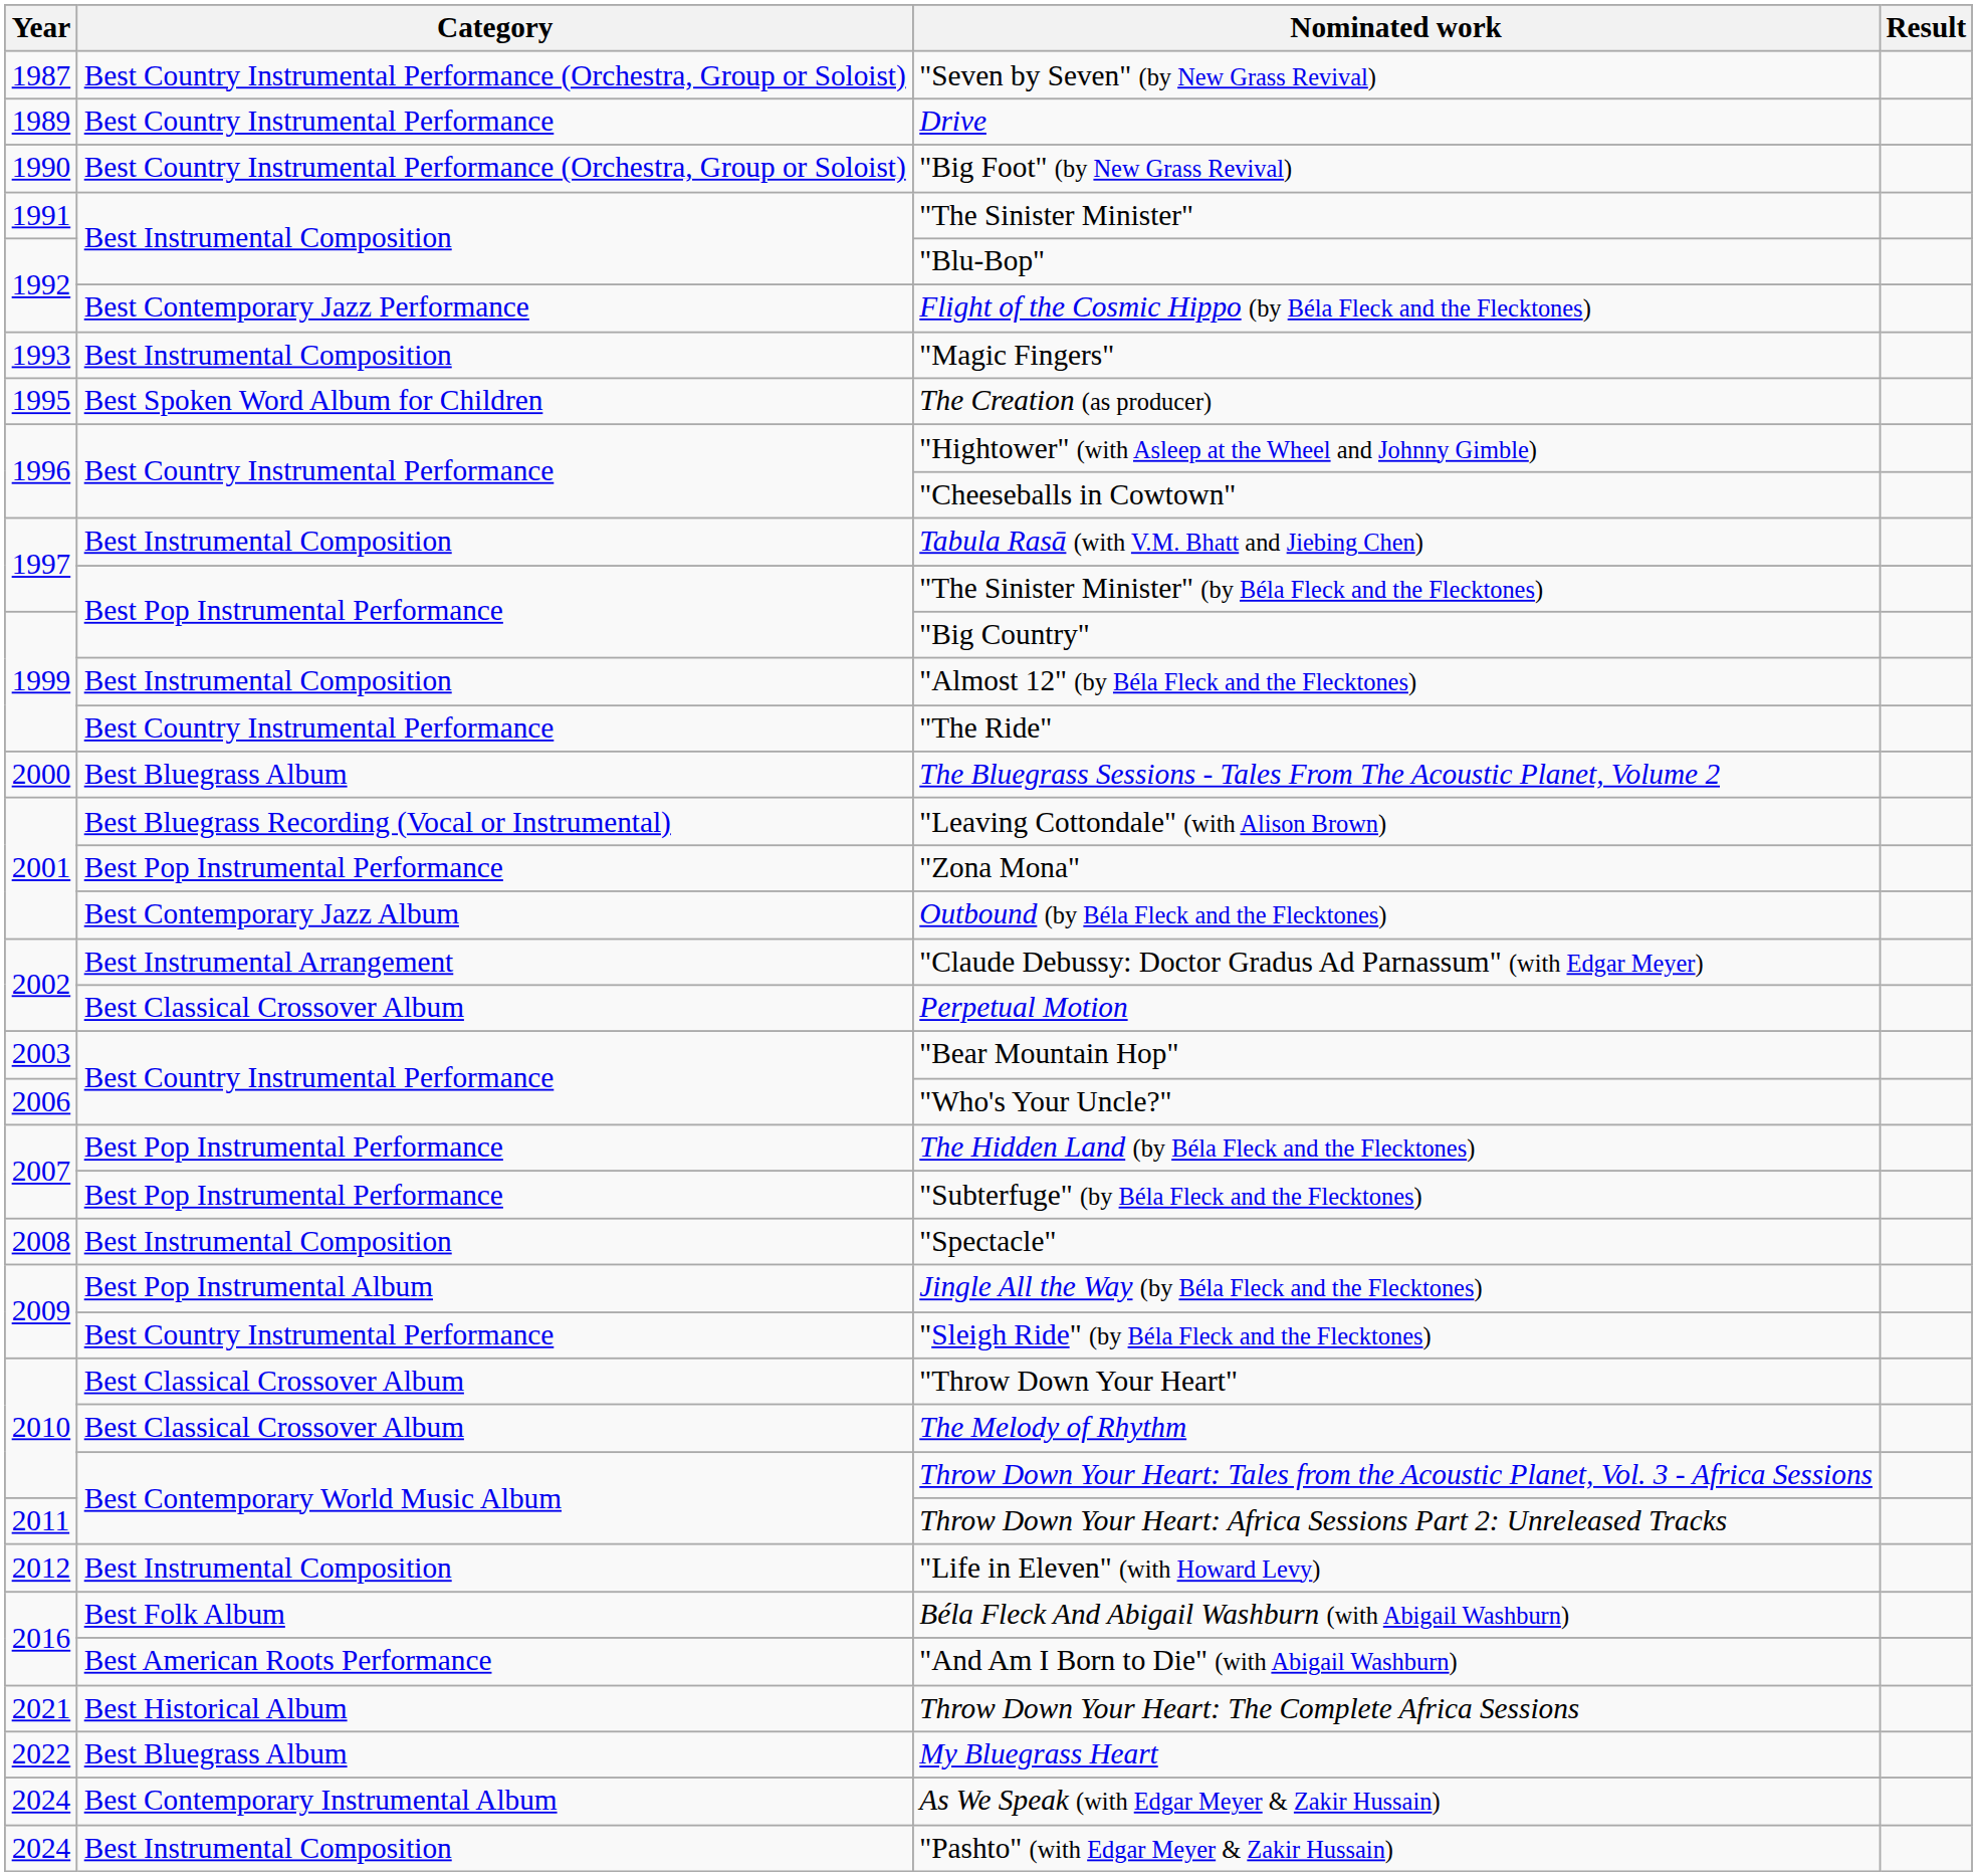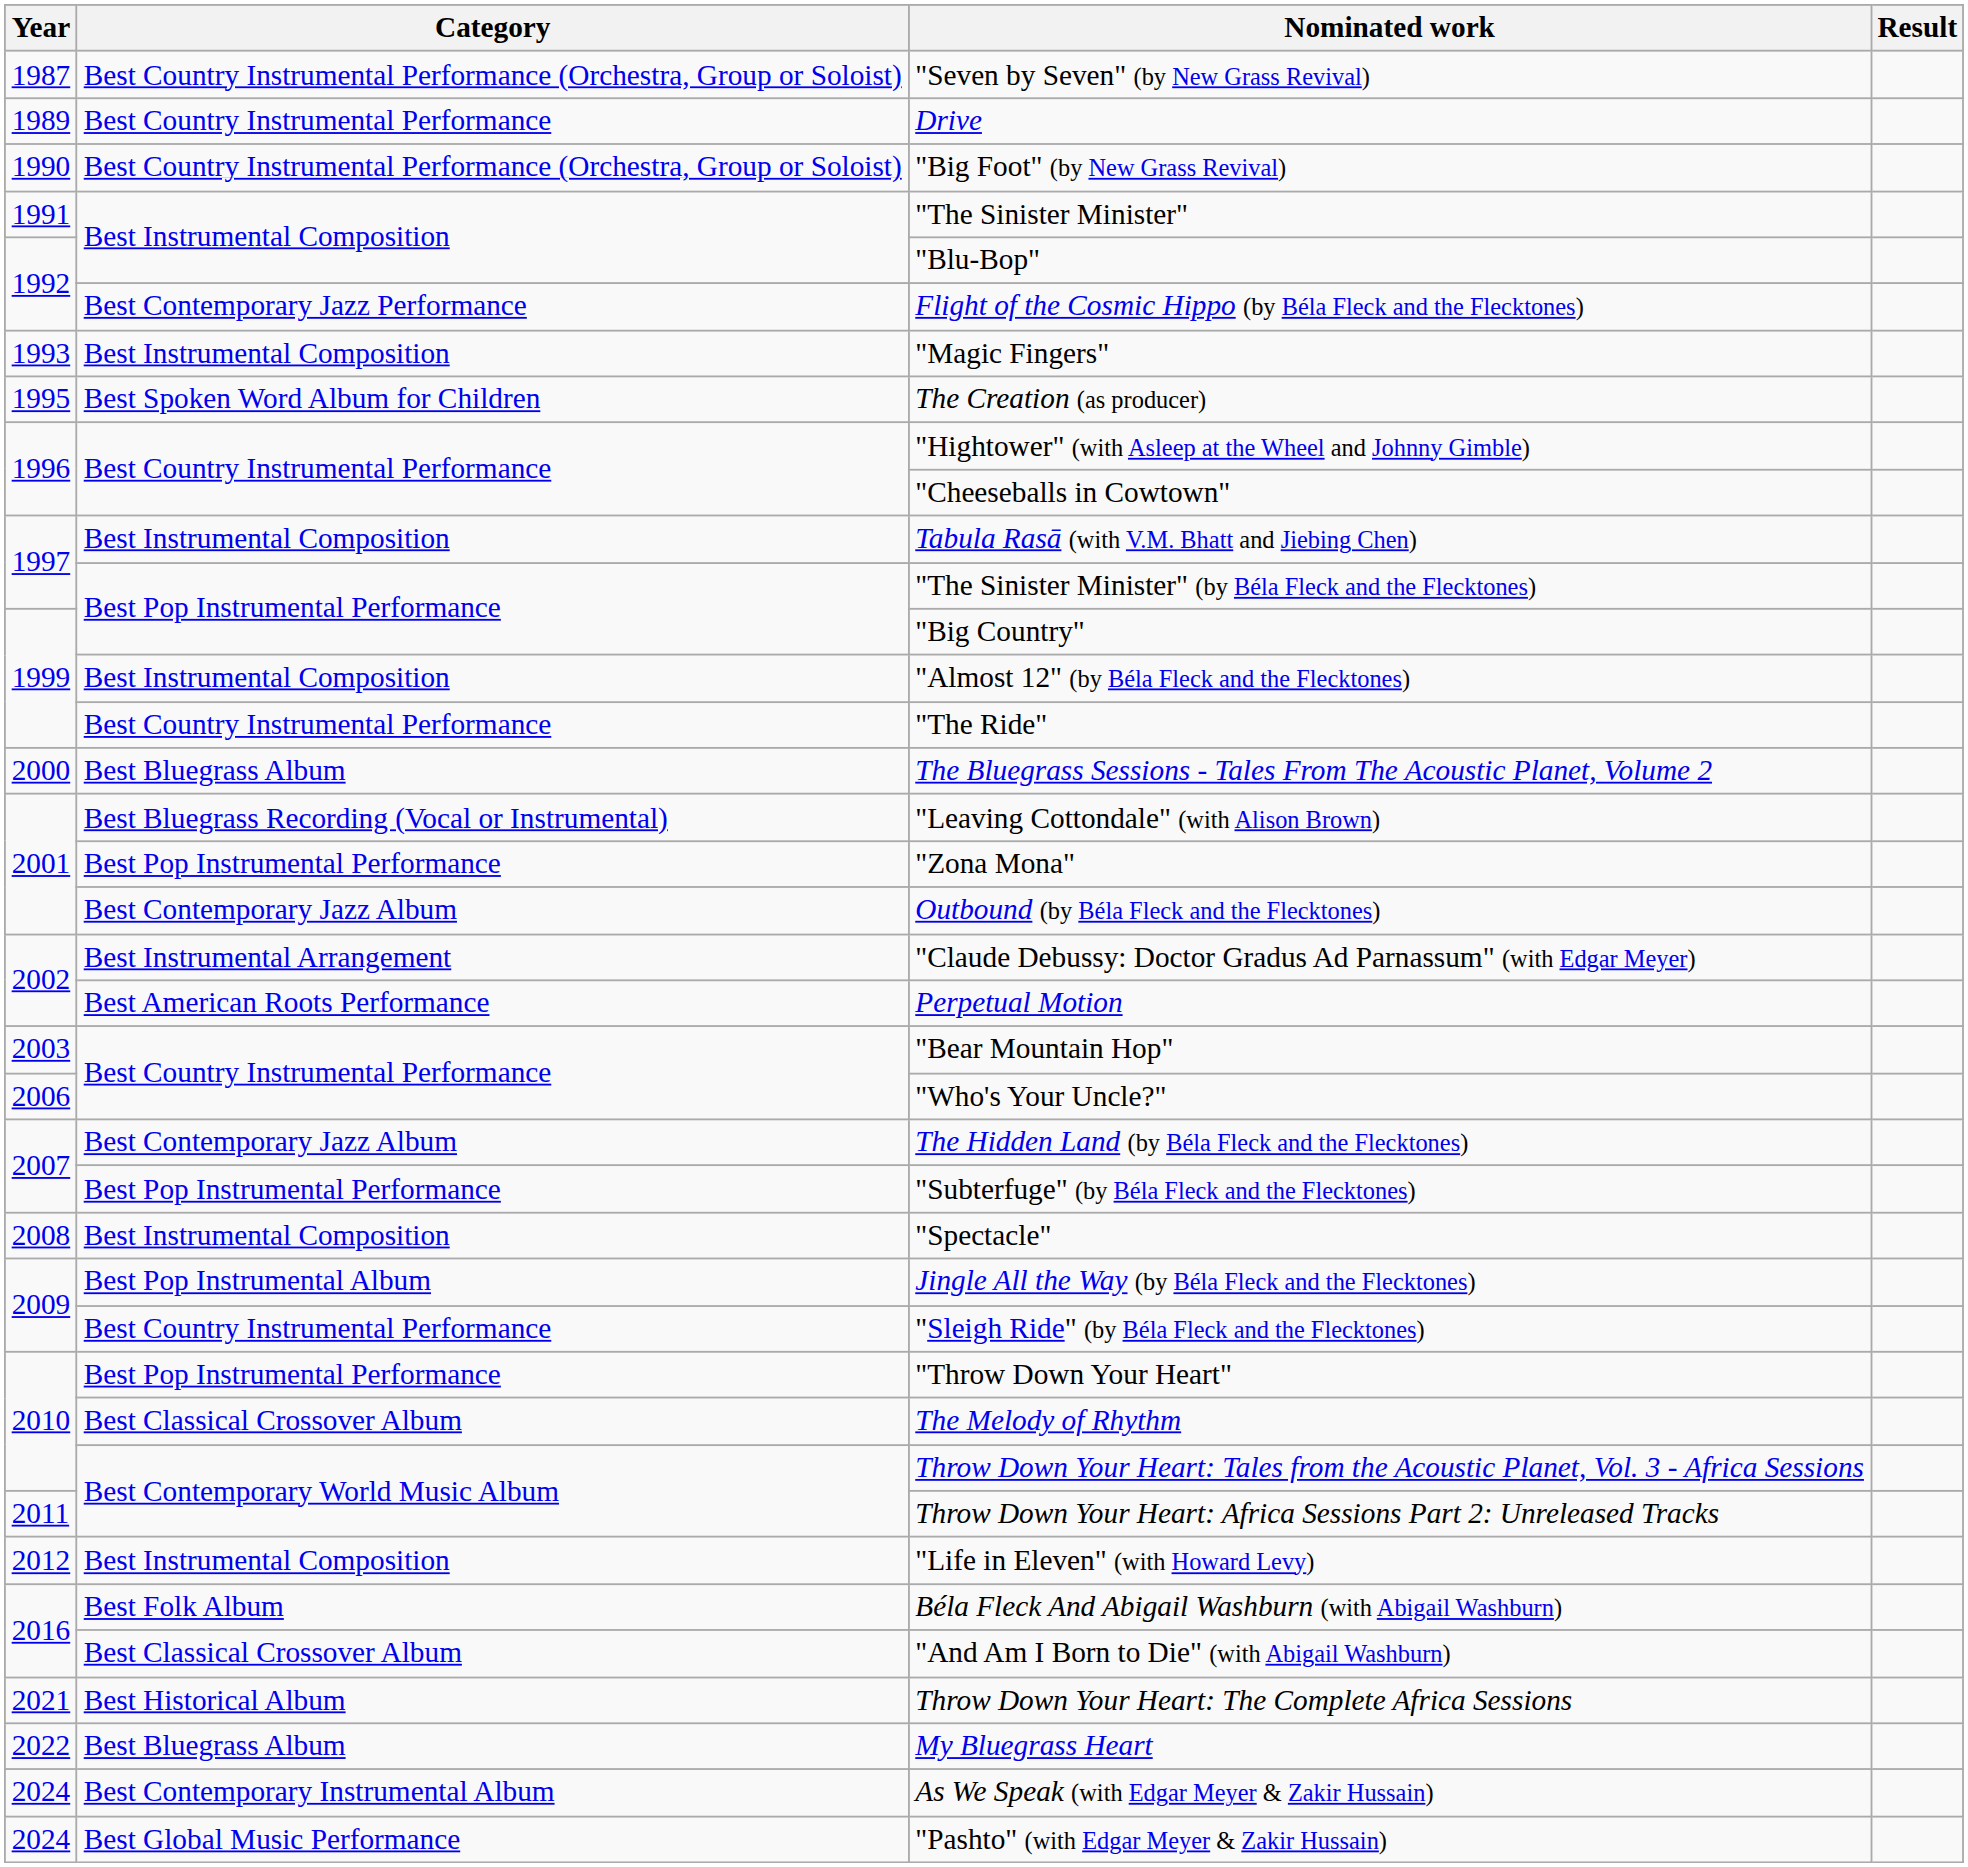Perpetual Motion | Category: Best Classical Crossover Album -> Best American Roots Performance
The Hidden Land (by Béla Fleck and the Flecktones) | Category: Best Pop Instrumental Performance -> Best Contemporary Jazz Album
"Throw Down Your Heart" | Category: Best Classical Crossover Album -> Best Pop Instrumental Performance
"And Am I Born to Die" (with Abigail Washburn) | Category: Best American Roots Performance -> Best Classical Crossover Album
"Pashto" (with Edgar Meyer & Zakir Hussain) | Category: Best Instrumental Composition -> Best Global Music Performance
